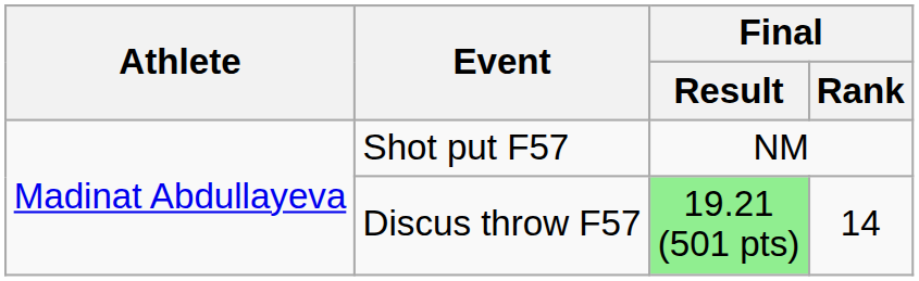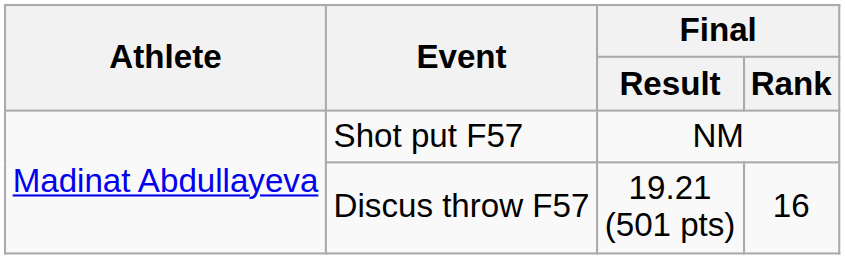Discus throw F57 | Final / Result: lightgreen background -> no background
Discus throw F57 | Final / Rank: 14 -> 16
